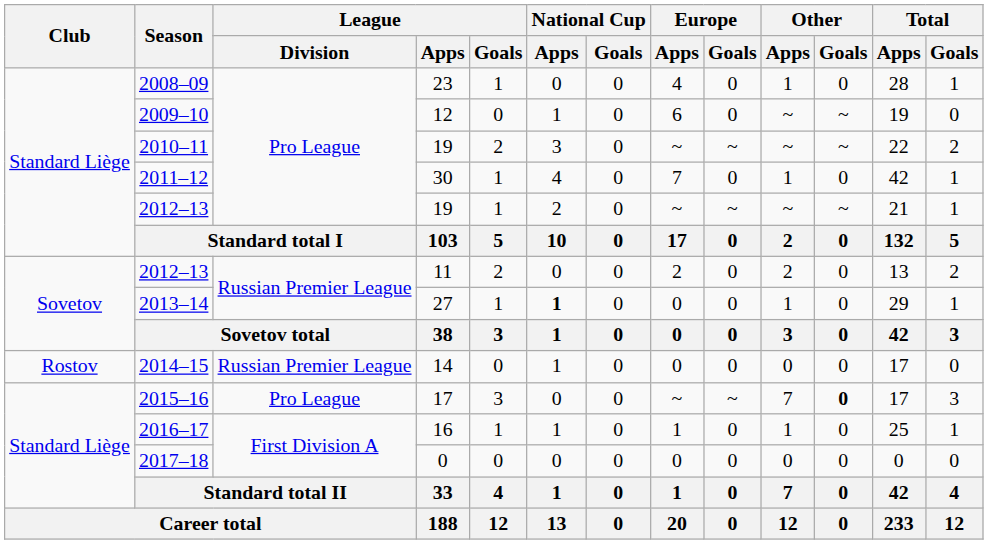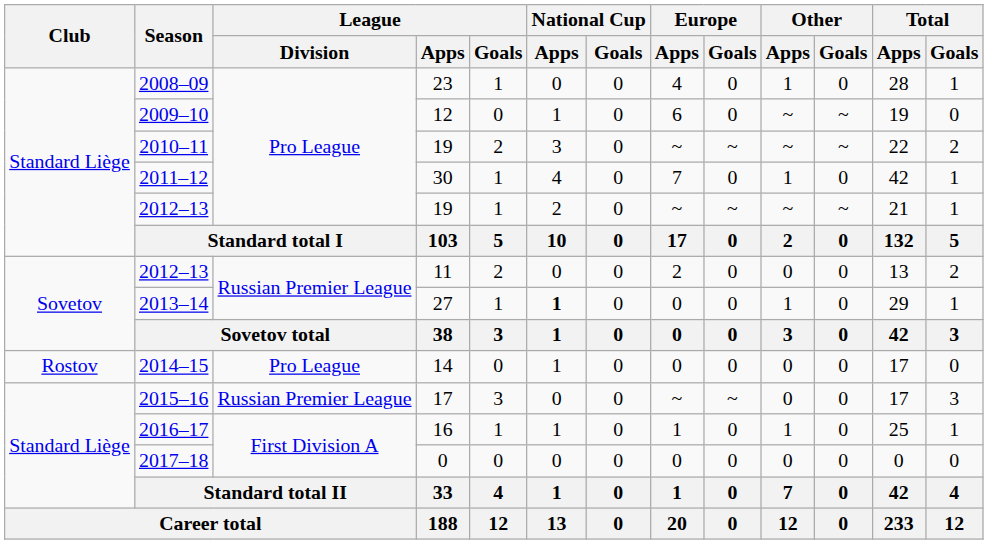2012–13 / 11 | Other / Apps: 2 -> 0
2014–15 | League / Division: Russian Premier League -> Pro League
2015–16 | League / Division: Pro League -> Russian Premier League
2015–16 | Other / Apps: 7 -> 0
2015–16 | Other / Goals: bold -> normal
